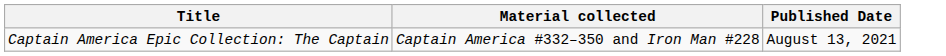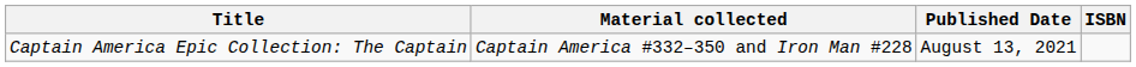+ column: ISBN
